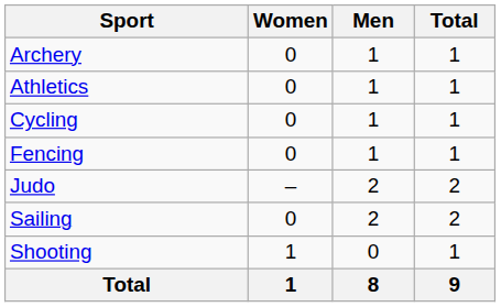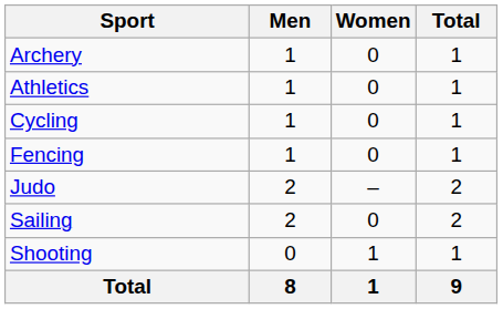columns swapped: Men <-> Women
